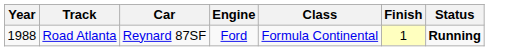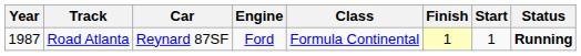+ column: Start | 1
Road Atlanta | Year: 1988 -> 1987
